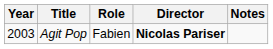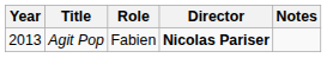Agit Pop | Year: 2003 -> 2013
